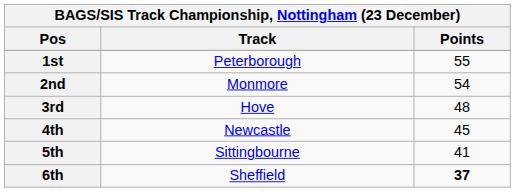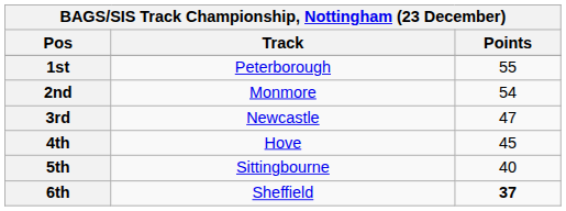3rd | Track: Hove -> Newcastle
3rd | Points: 48 -> 47
4th | Track: Newcastle -> Hove
5th | Points: 41 -> 40
